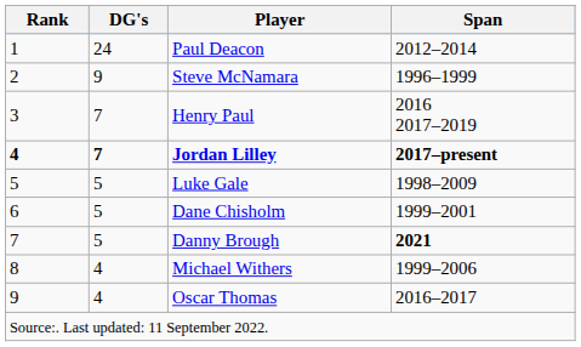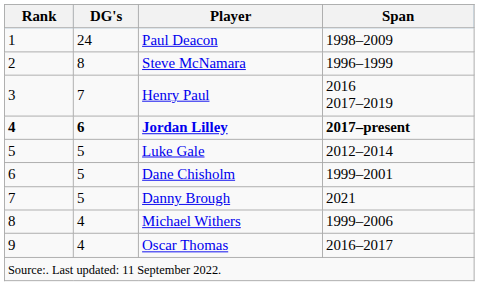Paul Deacon | Span: 2012–2014 -> 1998–2009
Steve McNamara | DG's: 9 -> 8
Jordan Lilley | DG's: 7 -> 6
Luke Gale | Span: 1998–2009 -> 2012–2014
Danny Brough | Span: bold -> normal
